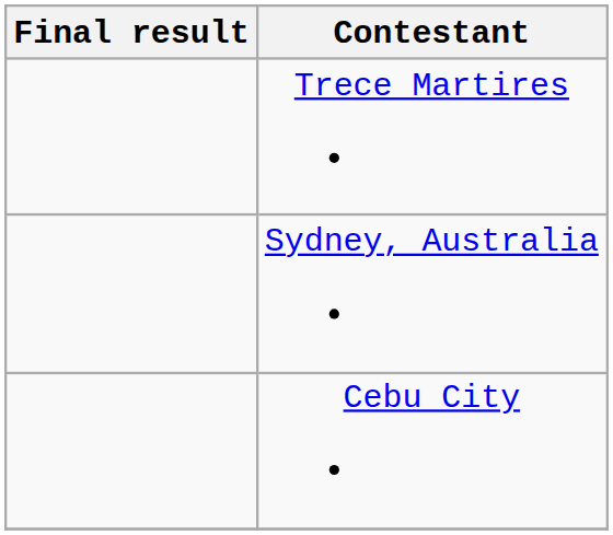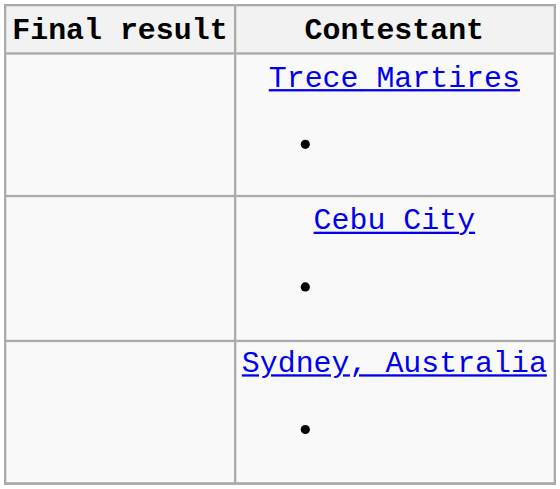rows swapped: Sydney, Australia <-> Cebu City
